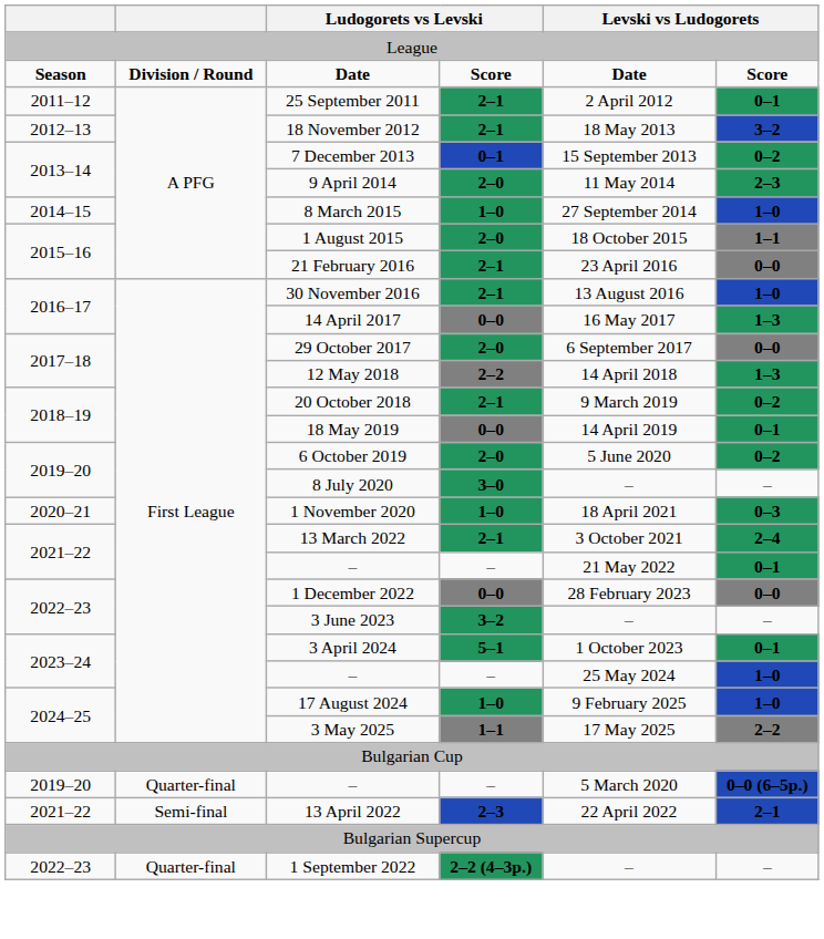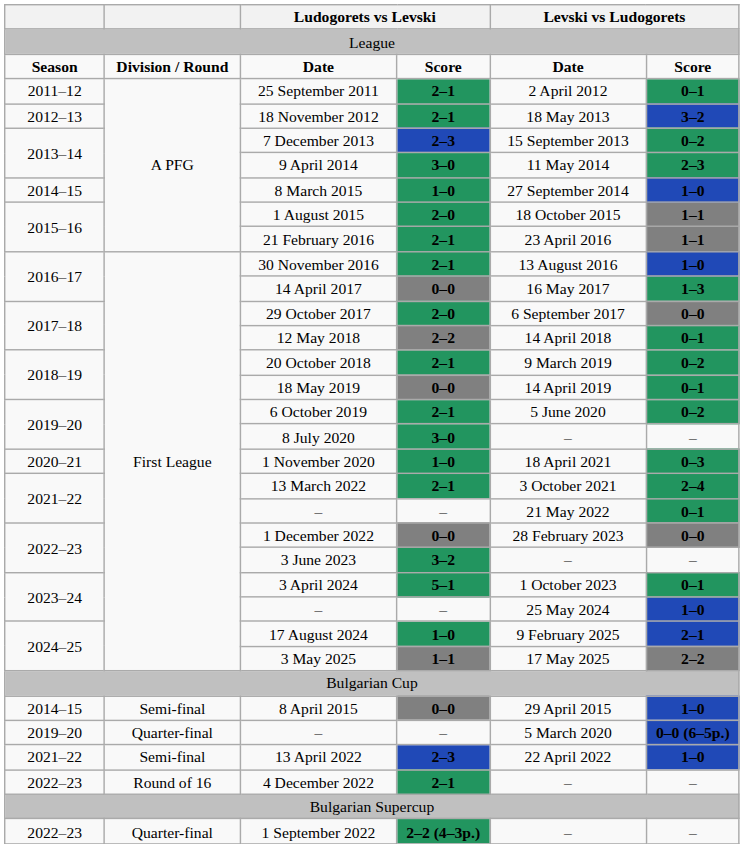7 December 2013 | column 4: 0–1 -> 2–3
9 April 2014 | column 4: 2–0 -> 3–0
21 February 2016 | column 6: 0–0 -> 1–1
12 May 2018 | column 6: 1–3 -> 0–1
6 October 2019 | column 4: 2–0 -> 2–1
17 August 2024 | column 6: 1–0 -> 2–1
+ row: 2014–15 | Semi-final | 8 April 2015 | 0–0 | 29 April 2015 | 1–0
13 April 2022 | column 6: 2–1 -> 1–0
+ row: 2022–23 | Round of 16 | 4 December 2022 | 2–1 | – | –
